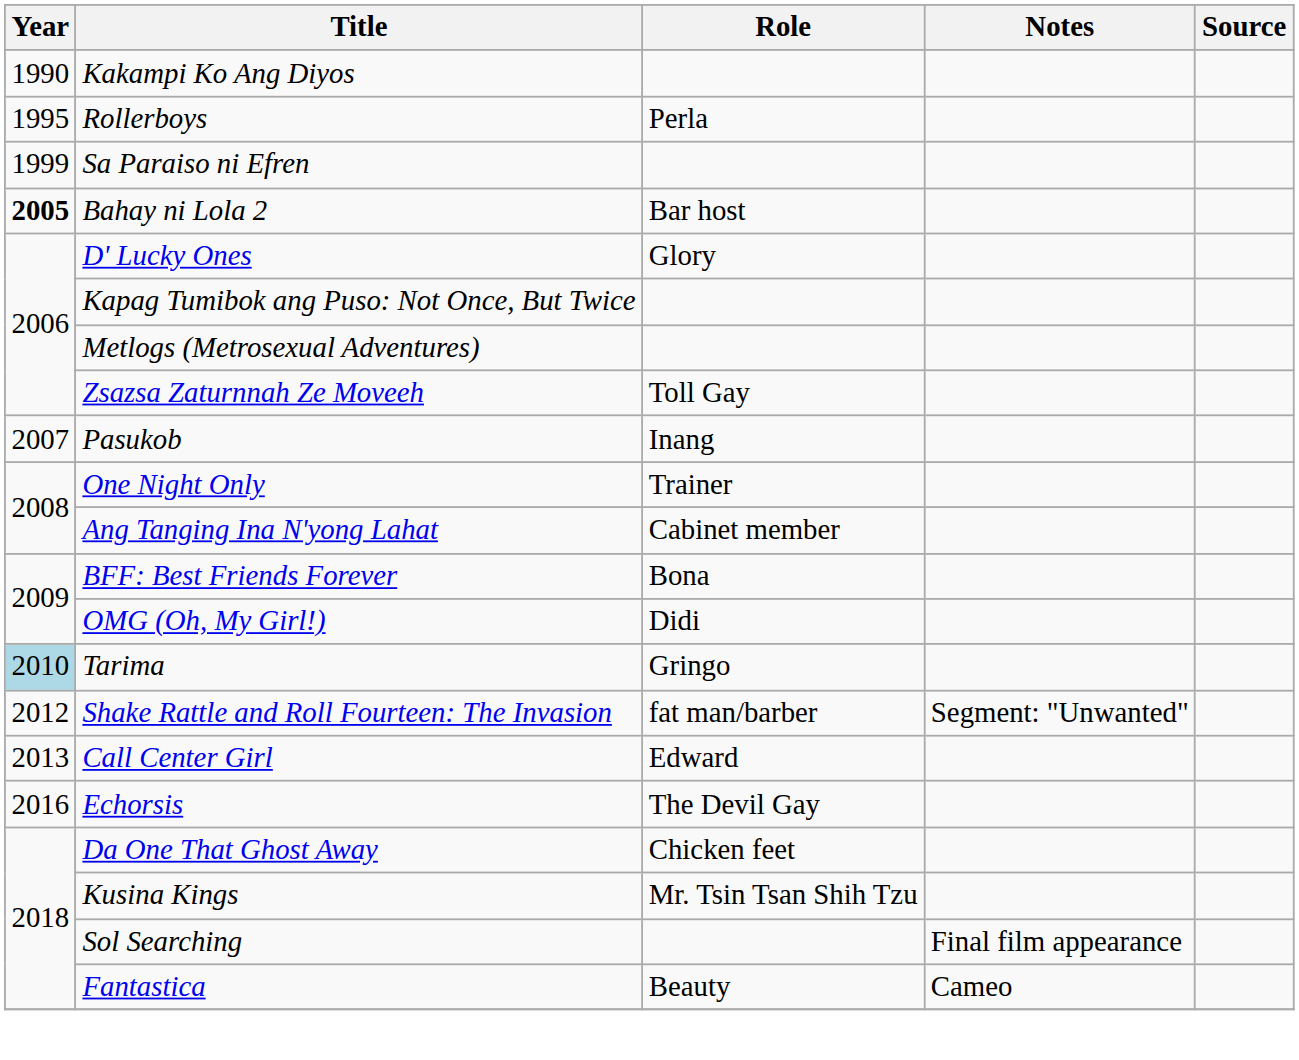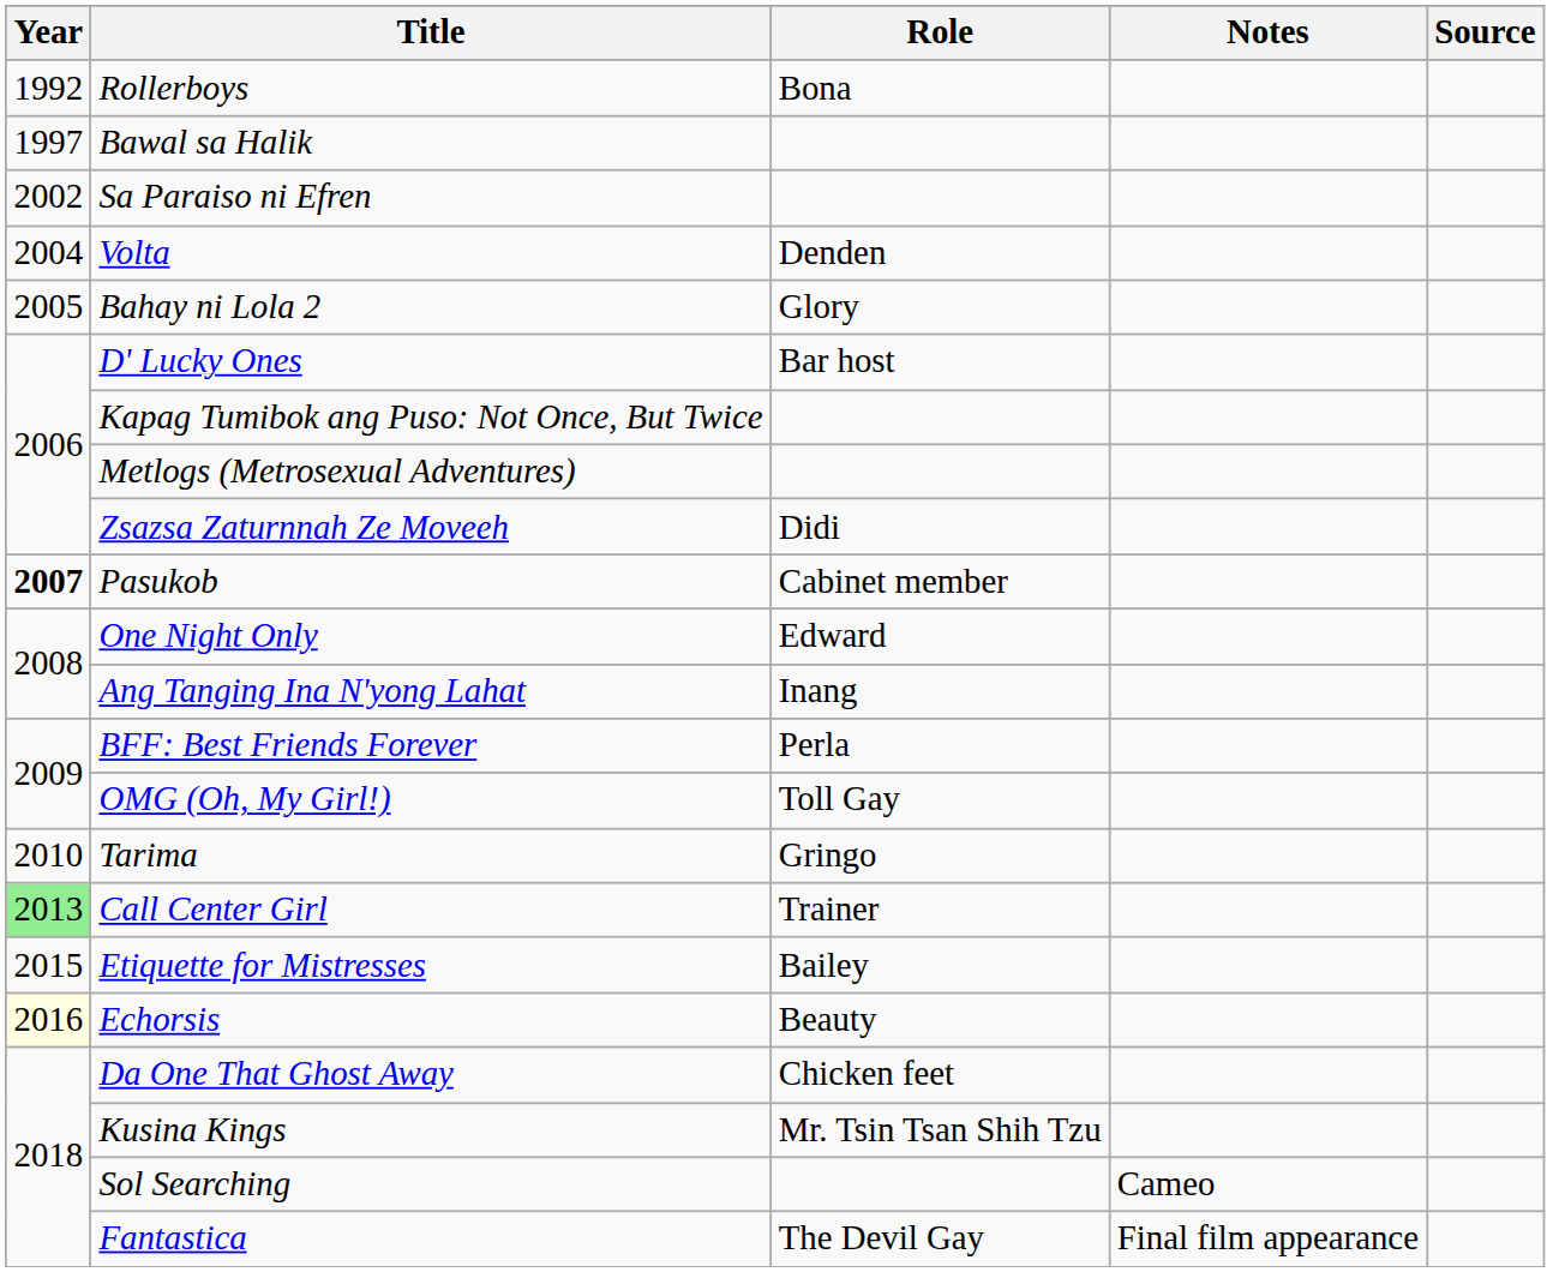- row: 1990 | Kakampi Ko Ang Diyos
Rollerboys | Year: 1995 -> 1992
Rollerboys | Role: Perla -> Bona
+ row: 1997 | Bawal sa Halik
Sa Paraiso ni Efren | Year: 1999 -> 2002
+ row: 2004 | Volta | Denden
Bahay ni Lola 2 | Year: bold -> normal
Bahay ni Lola 2 | Role: Bar host -> Glory
D' Lucky Ones | Role: Glory -> Bar host
Zsazsa Zaturnnah Ze Moveeh | Role: Toll Gay -> Didi
Pasukob | Year: normal -> bold
Pasukob | Role: Inang -> Cabinet member
One Night Only | Role: Trainer -> Edward
Ang Tanging Ina N'yong Lahat | Role: Cabinet member -> Inang
BFF: Best Friends Forever | Role: Bona -> Perla
OMG (Oh, My Girl!) | Role: Didi -> Toll Gay
Tarima | Year: lightblue background -> no background
- row: 2012 | Shake Rattle and Roll Fourteen: The Invasion | fat man/barber | Segment: "Unwanted"
Call Center Girl | Year: no background -> lightgreen background
Call Center Girl | Role: Edward -> Trainer
+ row: 2015 | Etiquette for Mistresses | Bailey
Echorsis | Year: no background -> lightyellow background
Echorsis | Role: The Devil Gay -> Beauty
Sol Searching | Notes: Final film appearance -> Cameo
Fantastica | Role: Beauty -> The Devil Gay
Fantastica | Notes: Cameo -> Final film appearance
